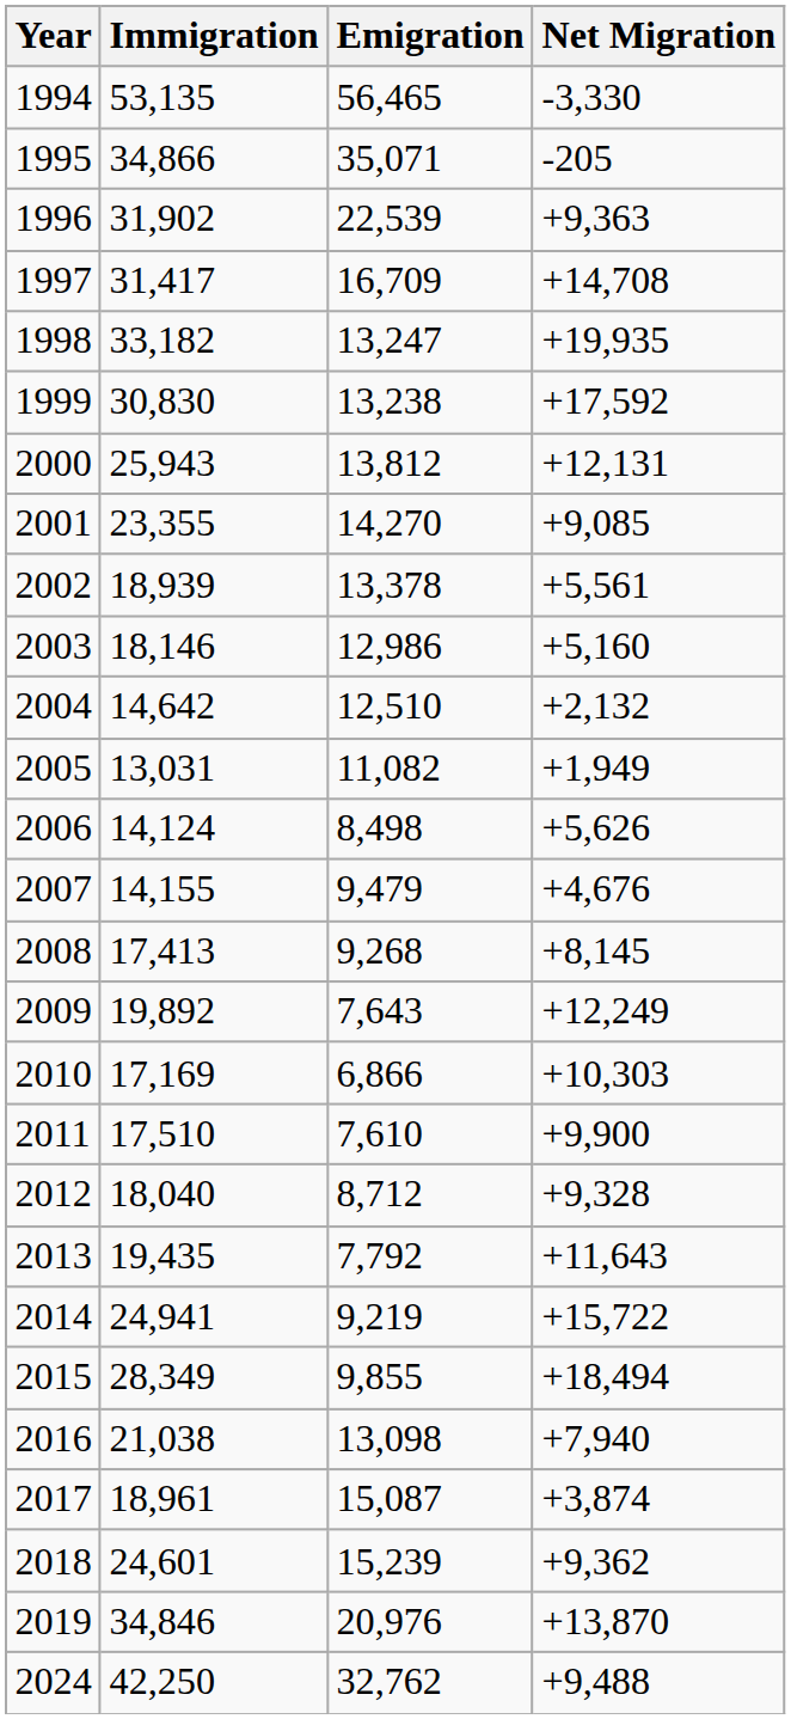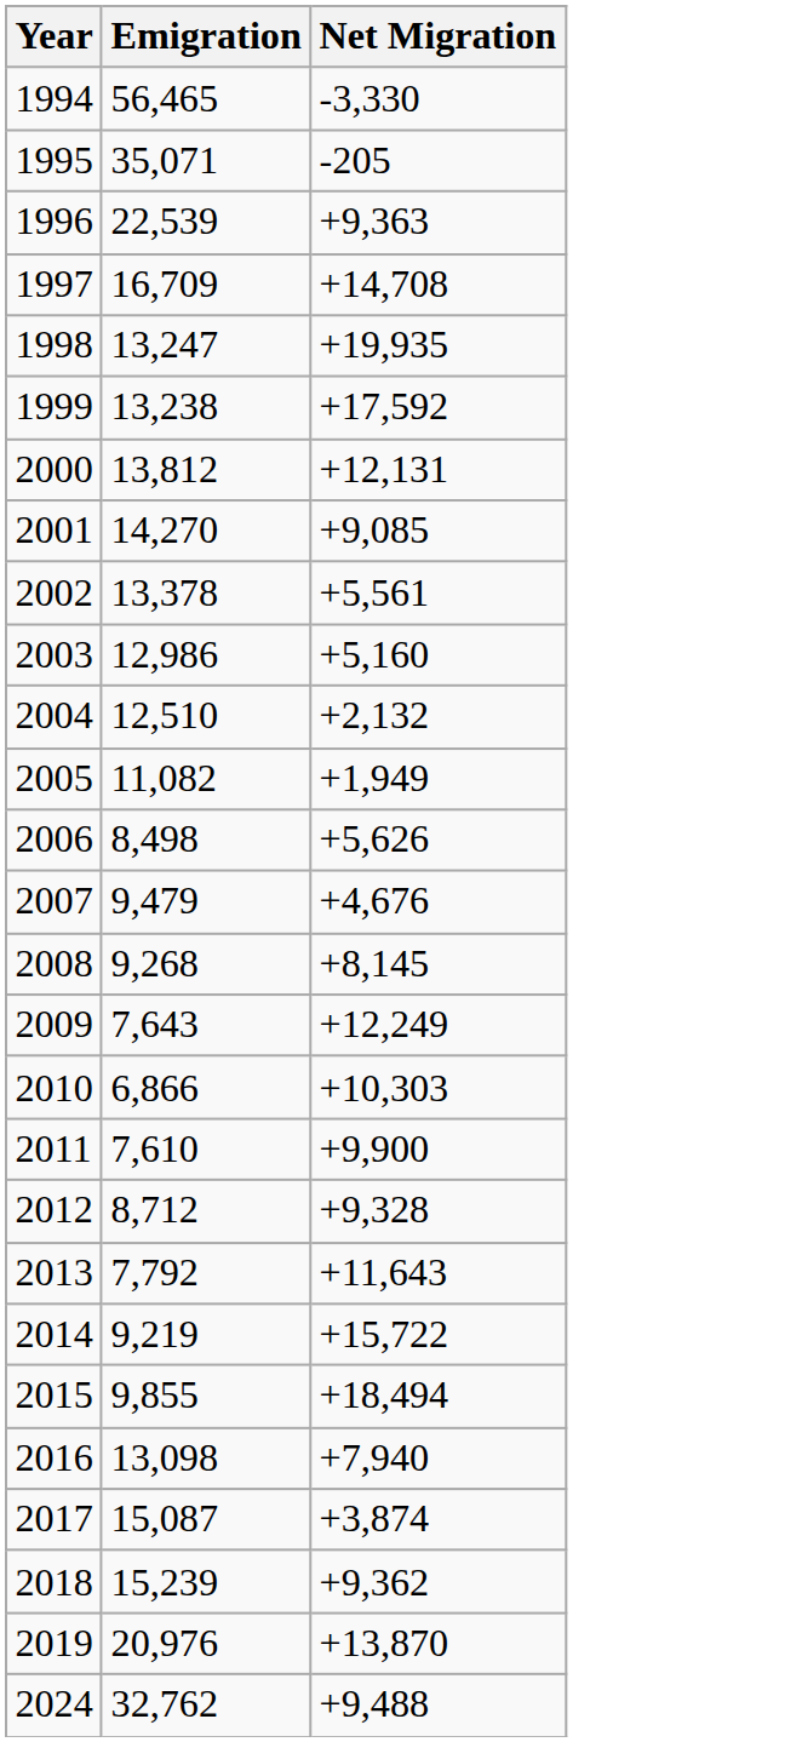- column: Immigration | 53,135 | 34,866 | 31,902 | 31,417 | 33,182 | 30,830 | 25,943 | 23,355 | 18,939 | 18,146 | 14,642 | 13,031 | 14,124 | 14,155 | 17,413 | 19,892 | 17,169 | 17,510 | 18,040 | 19,435 | 24,941 | 28,349 | 21,038 | 18,961 | 24,601 | 34,846 | 42,250
